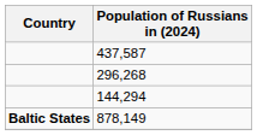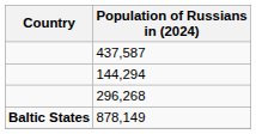rows swapped: 296,268 <-> 144,294
